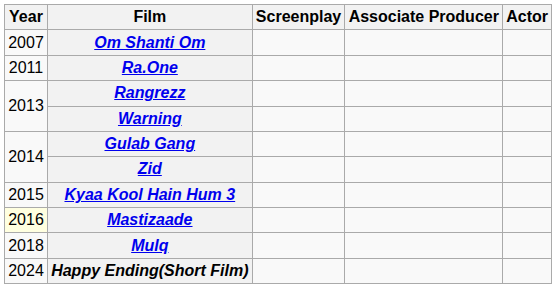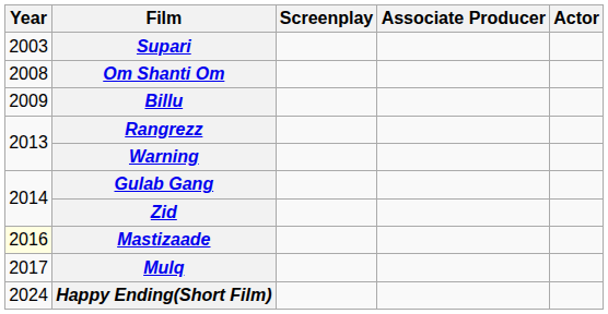+ row: 2003 | Supari
Om Shanti Om | Year: 2007 -> 2008
+ row: 2009 | Billu
- row: 2011 | Ra.One
- row: 2015 | Kyaa Kool Hain Hum 3
Mulq | Year: 2018 -> 2017
